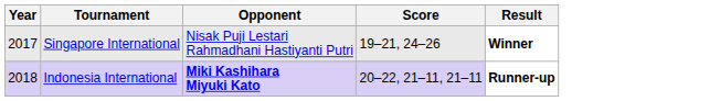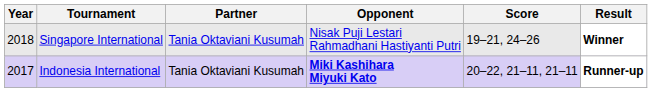+ column: Partner | Tania Oktaviani Kusumah | Tania Oktaviani Kusumah
Singapore International | Year: 2017 -> 2018
Indonesia International | Year: 2018 -> 2017
